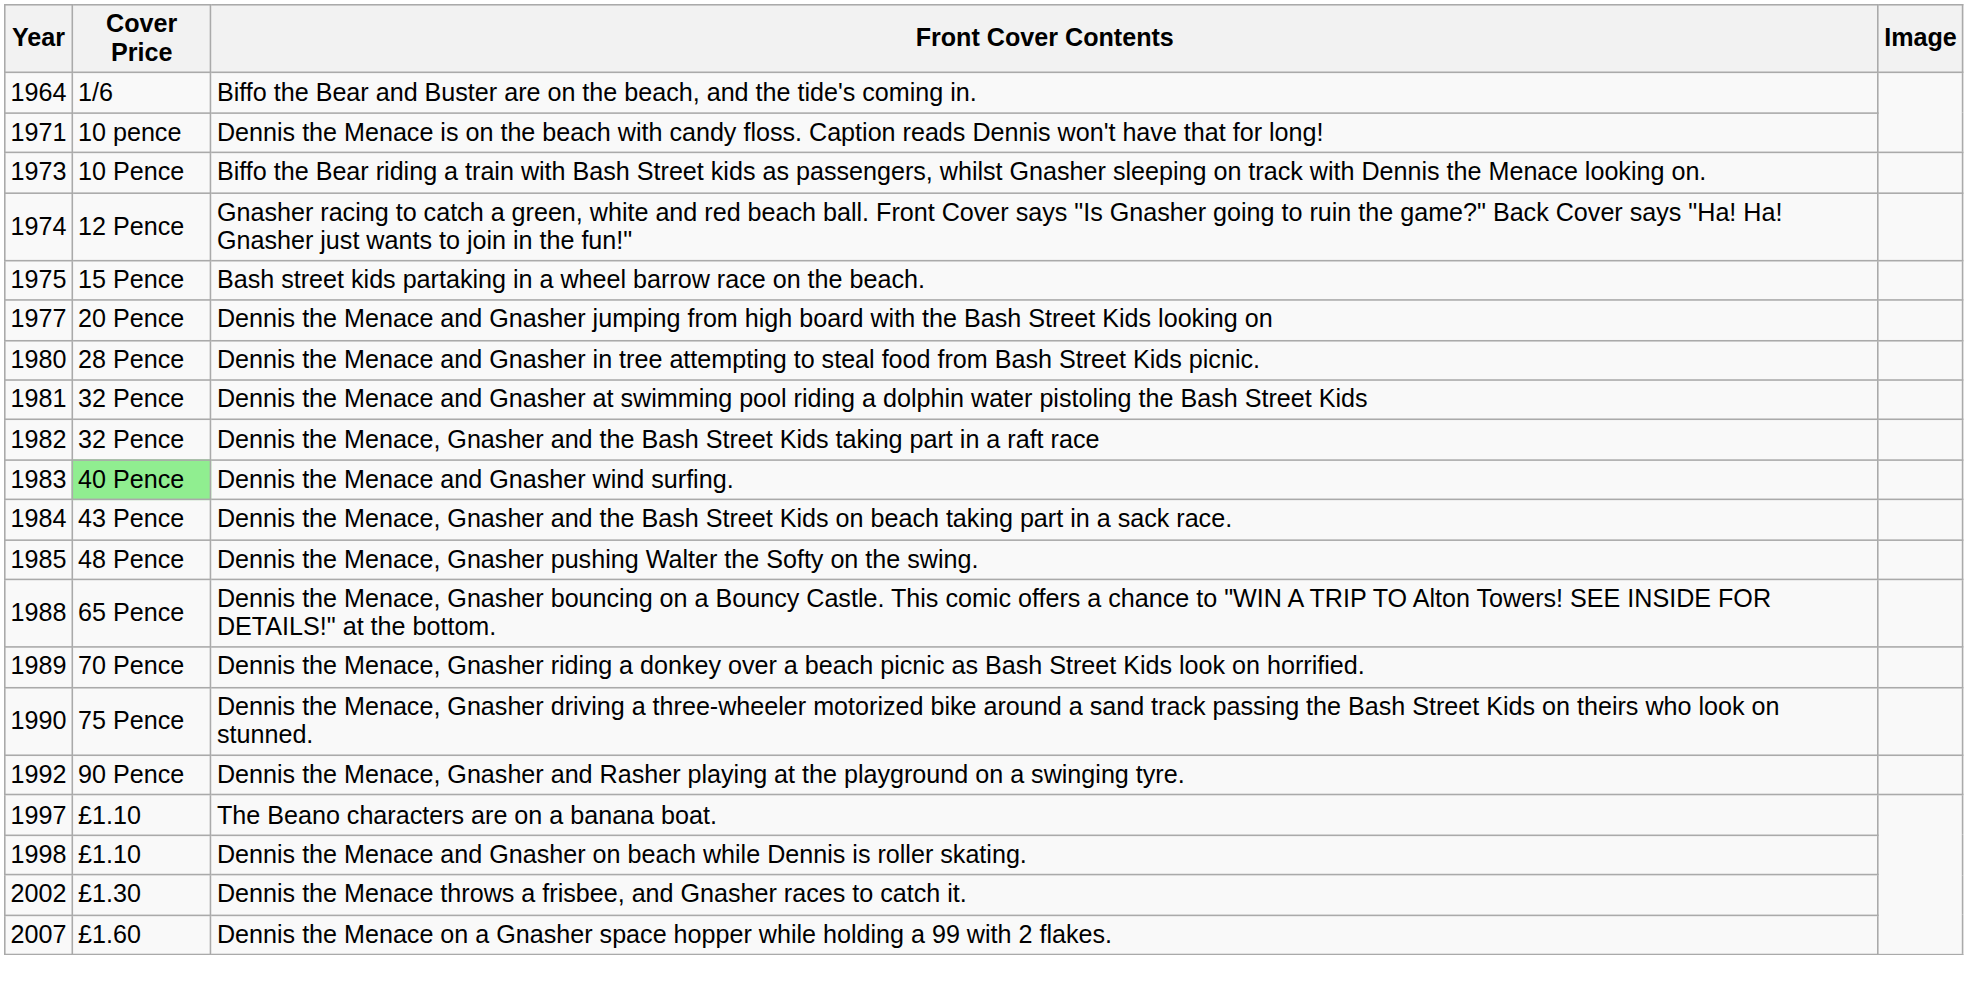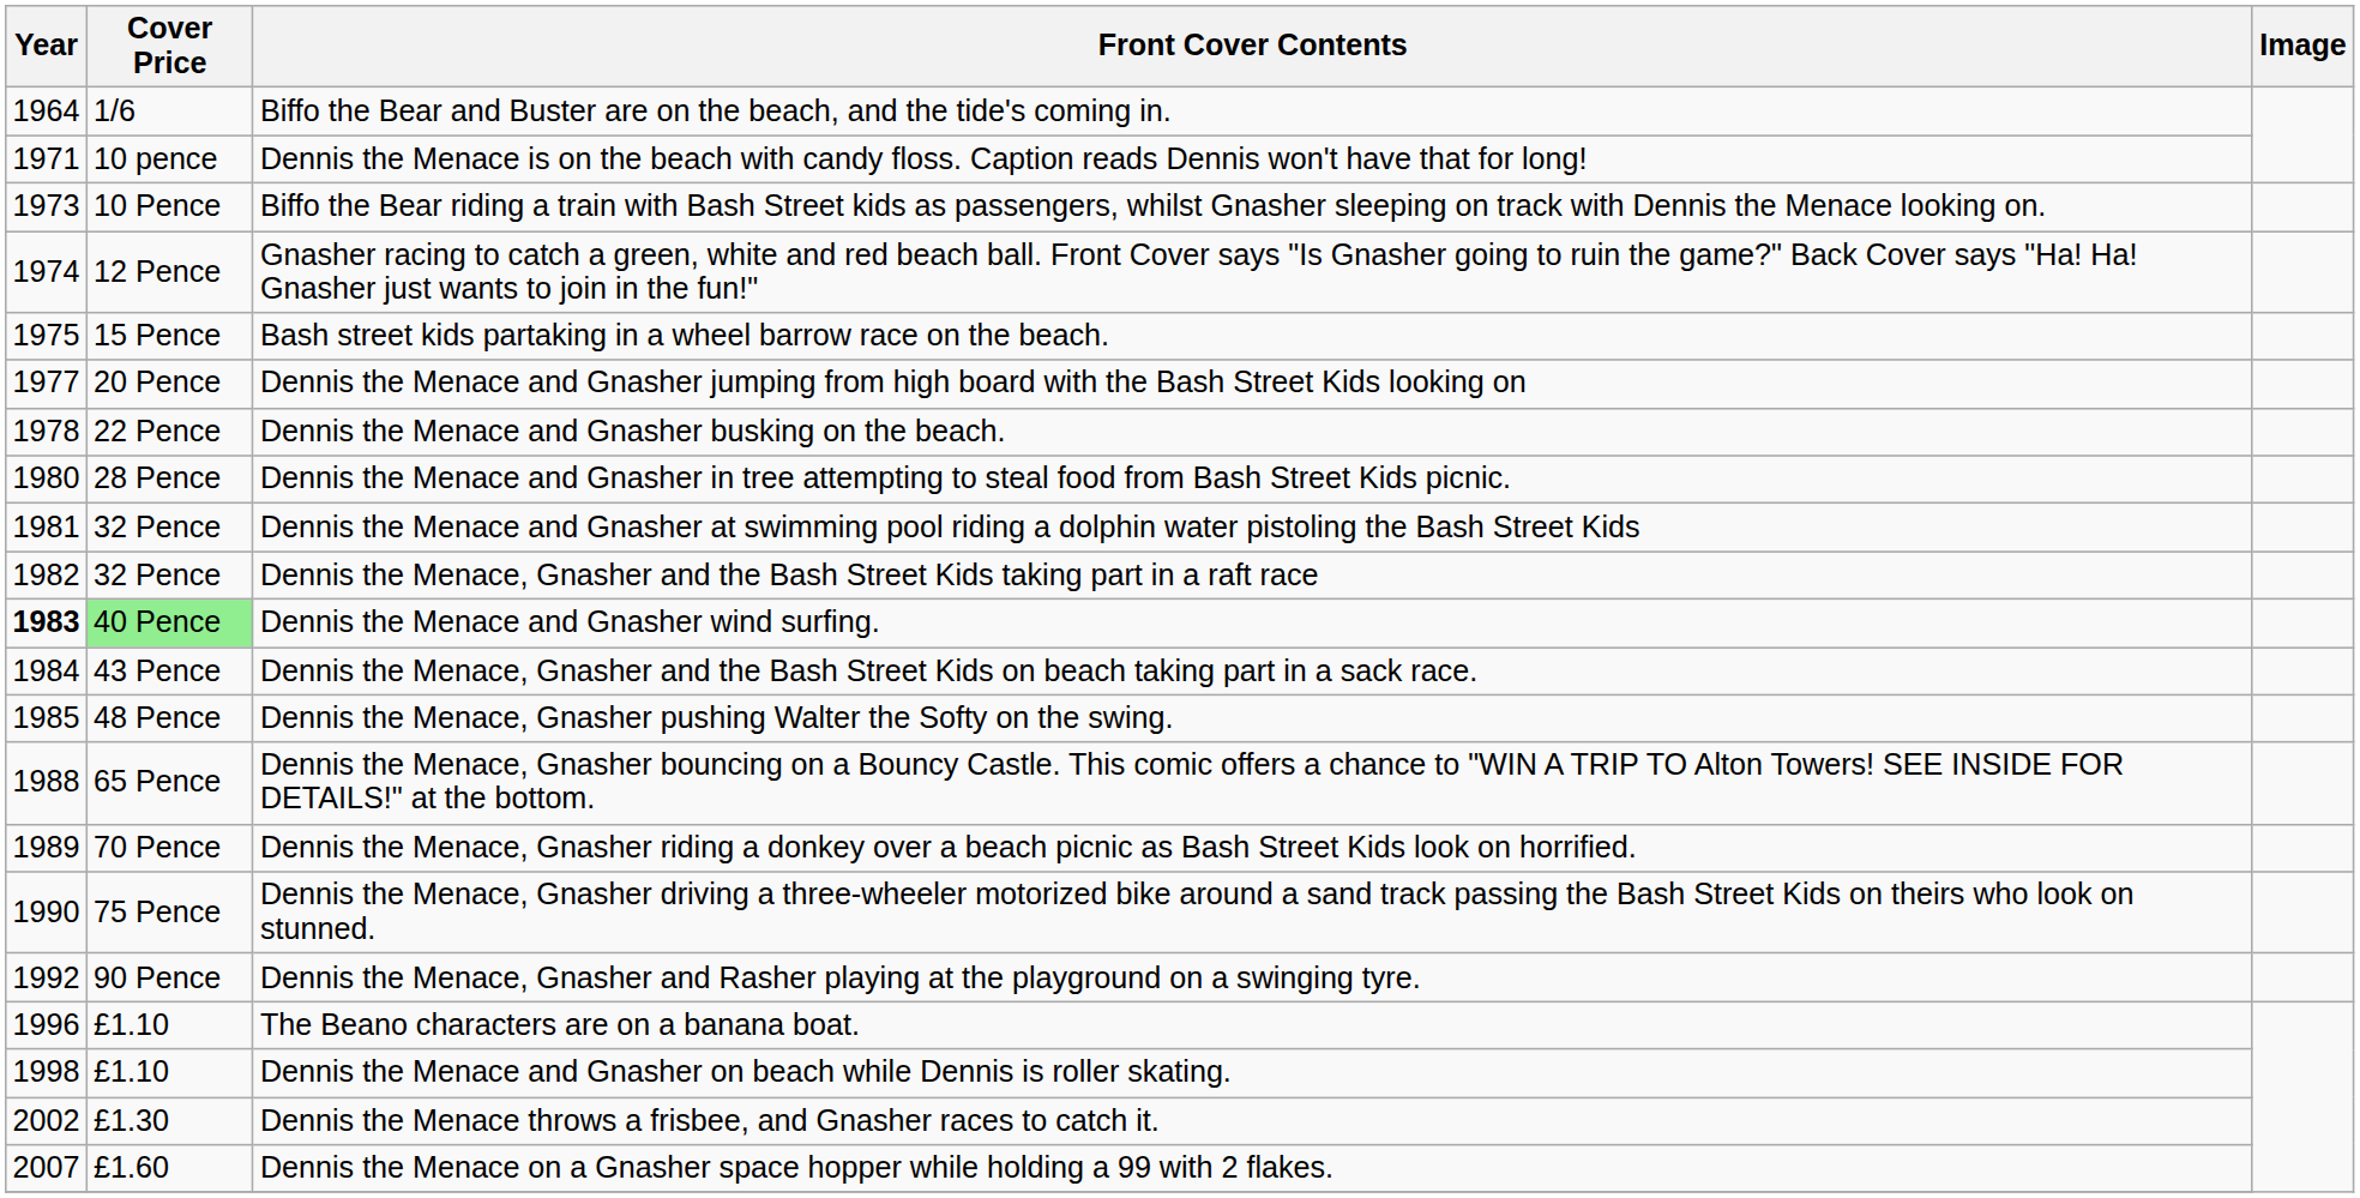+ row: 1978 | 22 Pence | Dennis the Menace and Gnasher busking on the beach.
Dennis the Menace and Gnasher wind surfing. | Year: normal -> bold
The Beano characters are on a banana boat. | Year: 1997 -> 1996
